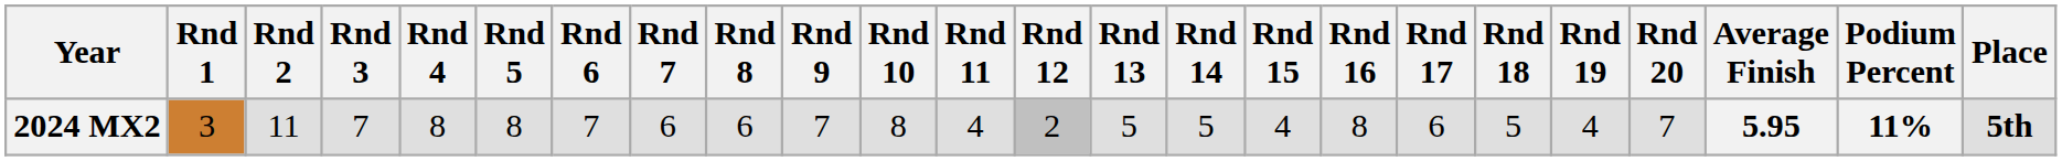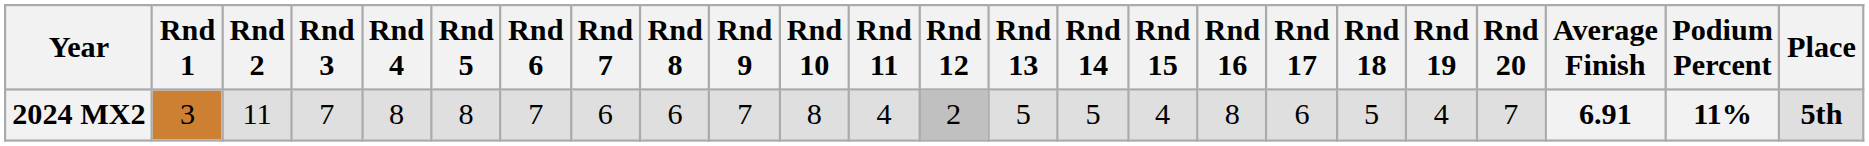2024 MX2 | Average Finish: 5.95 -> 6.91
